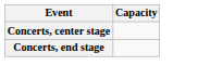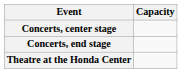+ row: Theatre at the Honda Center
